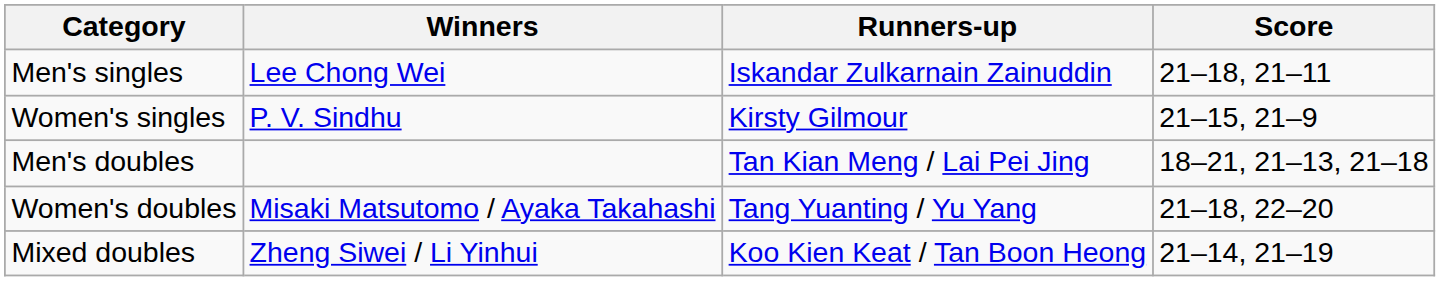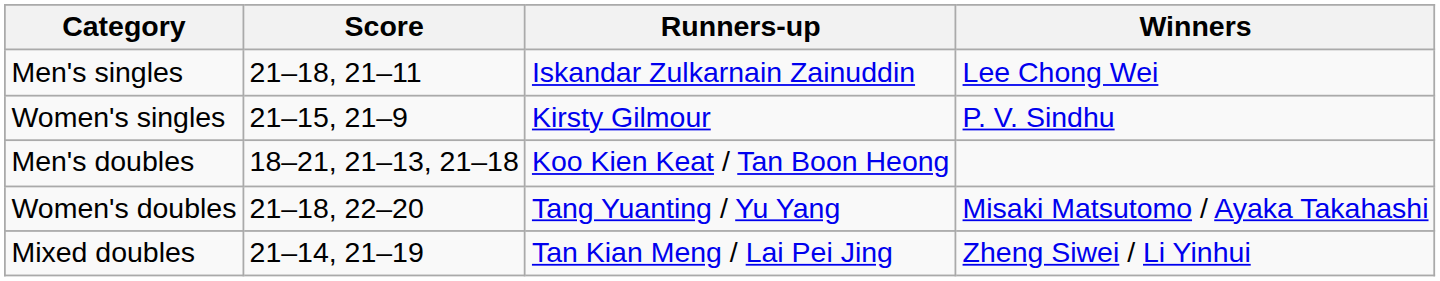columns swapped: Winners <-> Score
Men's doubles | Runners-up: Tan Kian Meng / Lai Pei Jing -> Koo Kien Keat / Tan Boon Heong
Mixed doubles | Runners-up: Koo Kien Keat / Tan Boon Heong -> Tan Kian Meng / Lai Pei Jing
